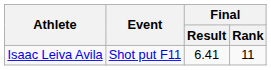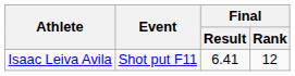Isaac Leiva Avila | Final / Rank: 11 -> 12
